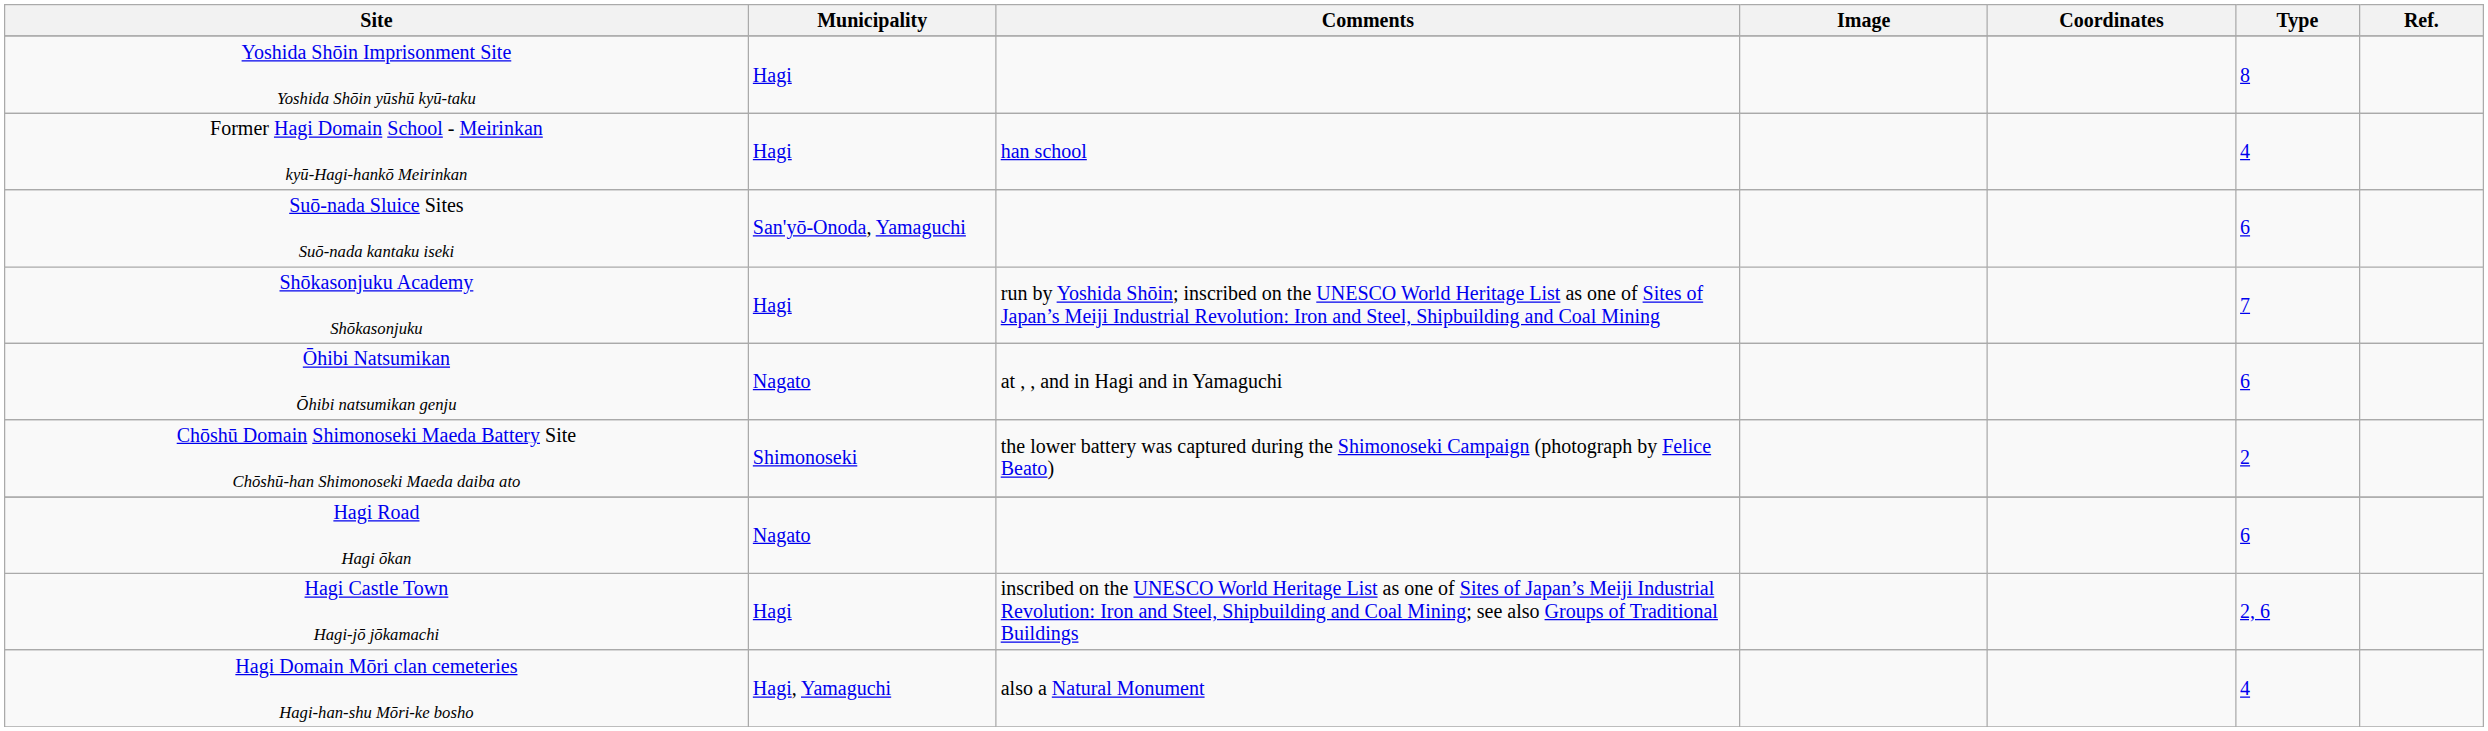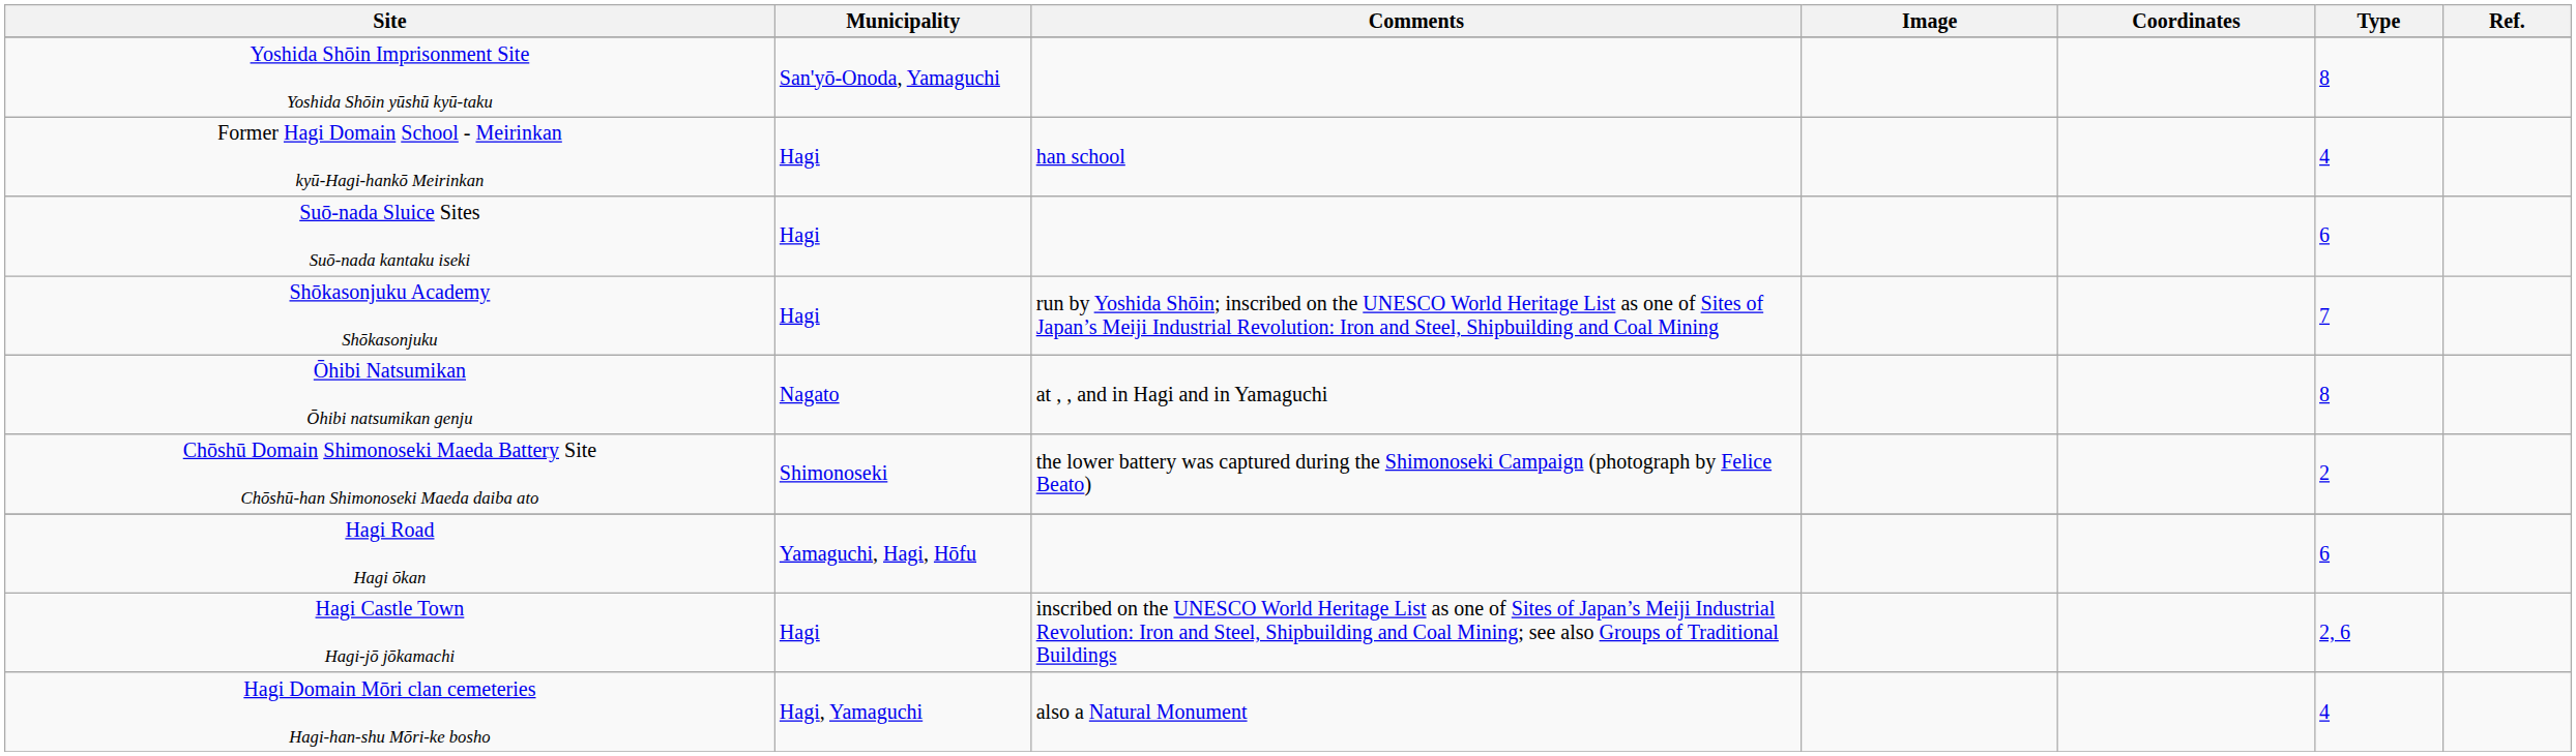Yoshida Shōin Imprisonment Site Yoshida Shōin yūshū kyū-taku | Municipality: Hagi -> San'yō-Onoda, Yamaguchi
Suō-nada Sluice Sites Suō-nada kantaku iseki | Municipality: San'yō-Onoda, Yamaguchi -> Hagi
Ōhibi Natsumikan Ōhibi natsumikan genju | Type: 6 -> 8
Hagi Road Hagi ōkan | Municipality: Nagato -> Yamaguchi, Hagi, Hōfu
